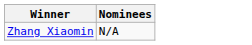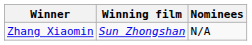+ column: Winning film | Sun Zhongshan
